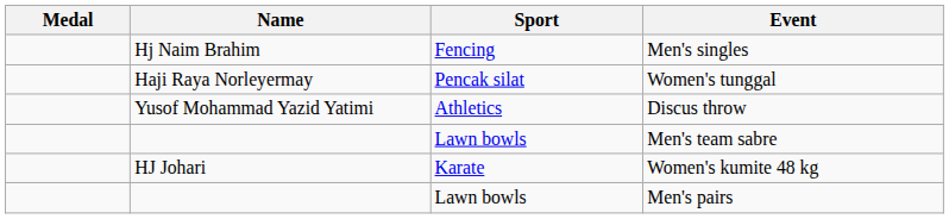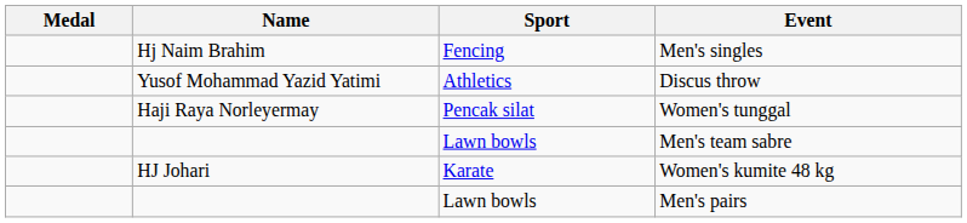rows swapped: Women's tunggal <-> Discus throw
